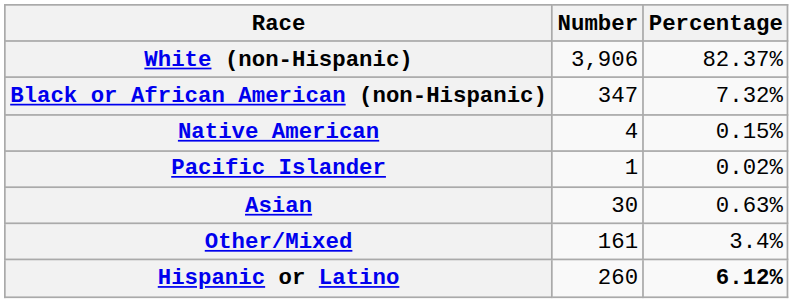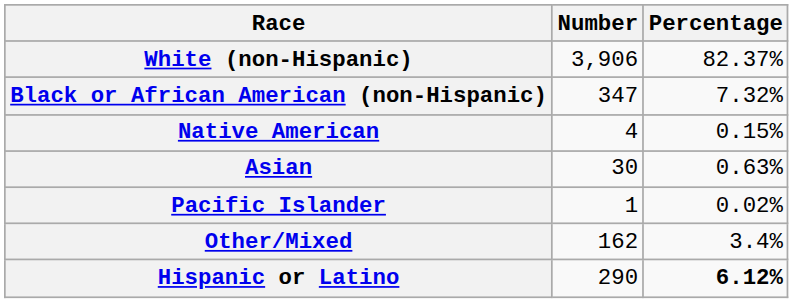rows swapped: Asian <-> Pacific Islander
Other/Mixed | Number: 161 -> 162
Hispanic or Latino | Number: 260 -> 290
